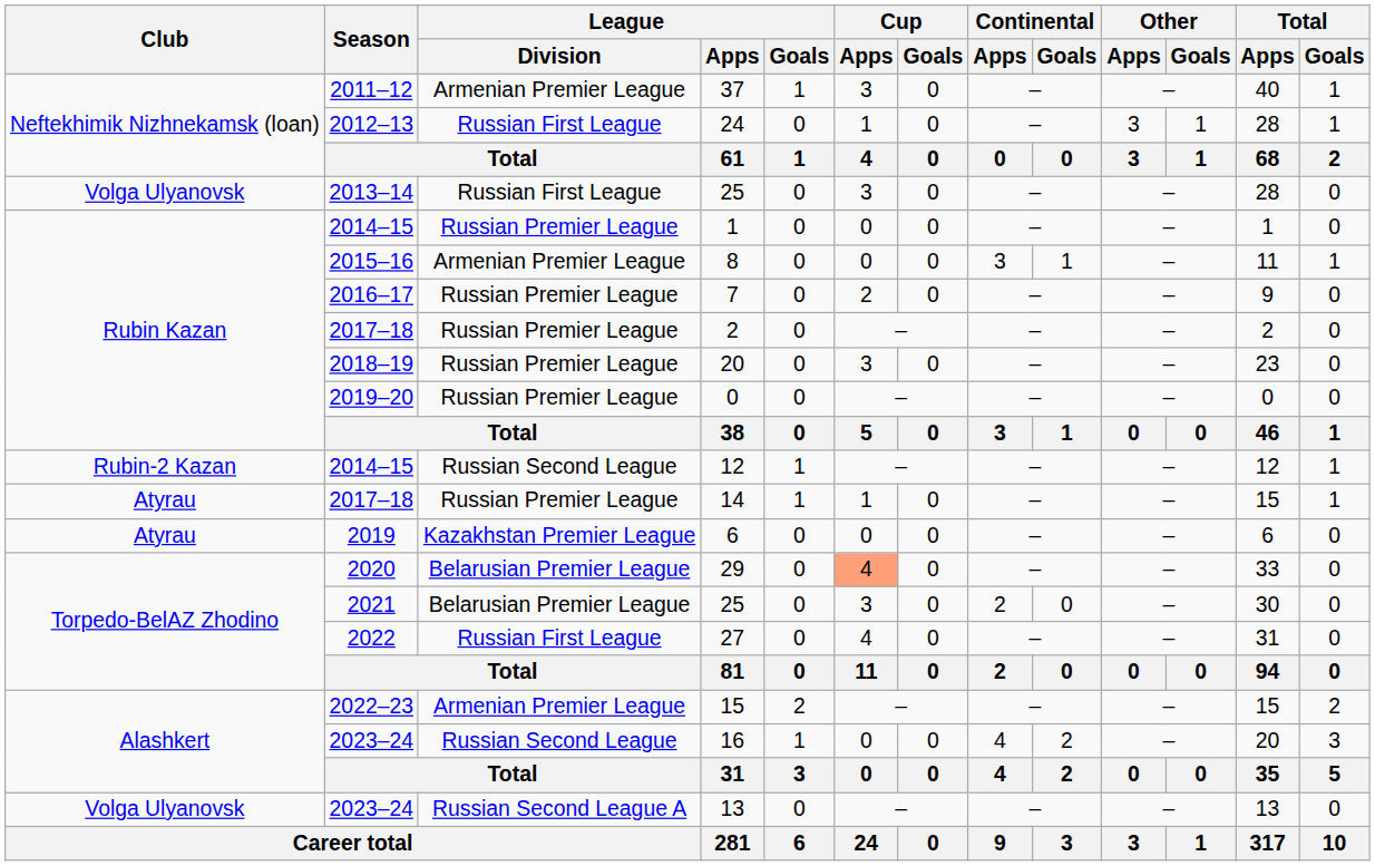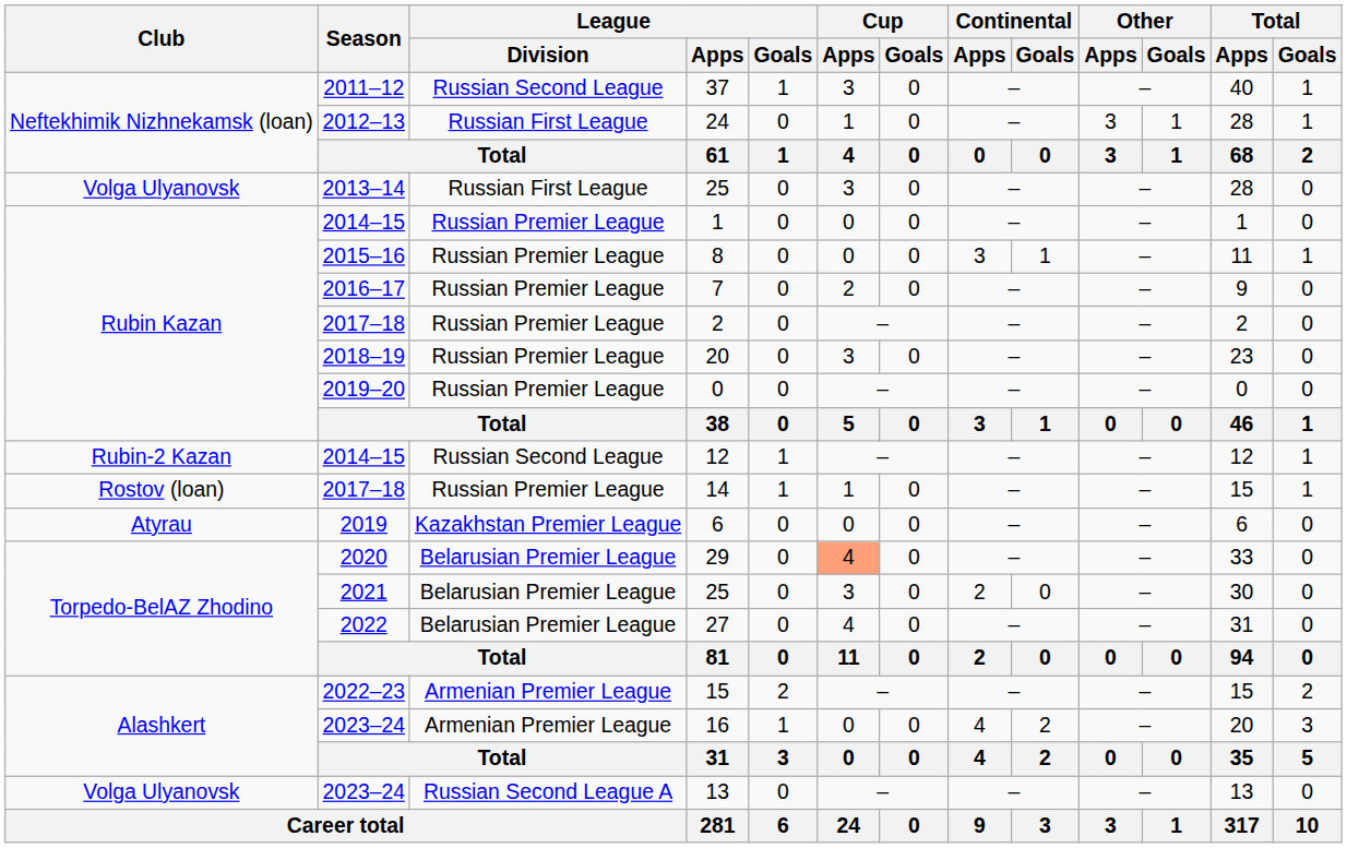37 | League / Division: Armenian Premier League -> Russian Second League
8 | League / Division: Armenian Premier League -> Russian Premier League
14 | Club: Atyrau -> Rostov (loan)
27 | League / Division: Russian First League -> Belarusian Premier League
16 | League / Division: Russian Second League -> Armenian Premier League
